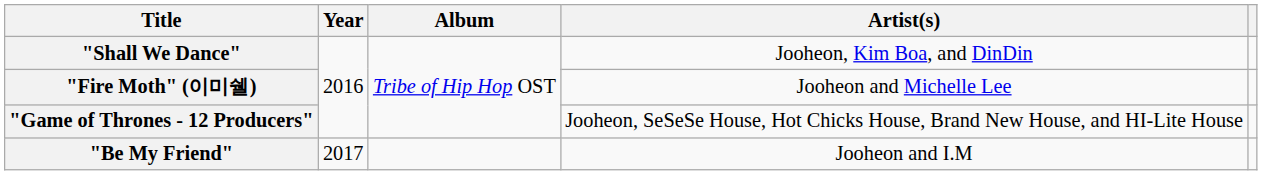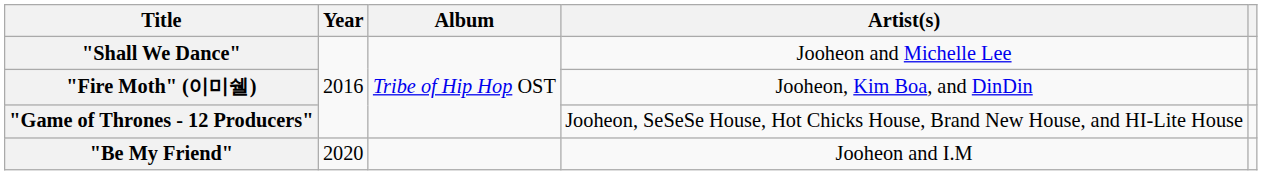"Shall We Dance" | Artist(s): Jooheon, Kim Boa, and DinDin -> Jooheon and Michelle Lee
"Fire Moth" (이미쉘) | Artist(s): Jooheon and Michelle Lee -> Jooheon, Kim Boa, and DinDin
"Be My Friend" | Year: 2017 -> 2020
